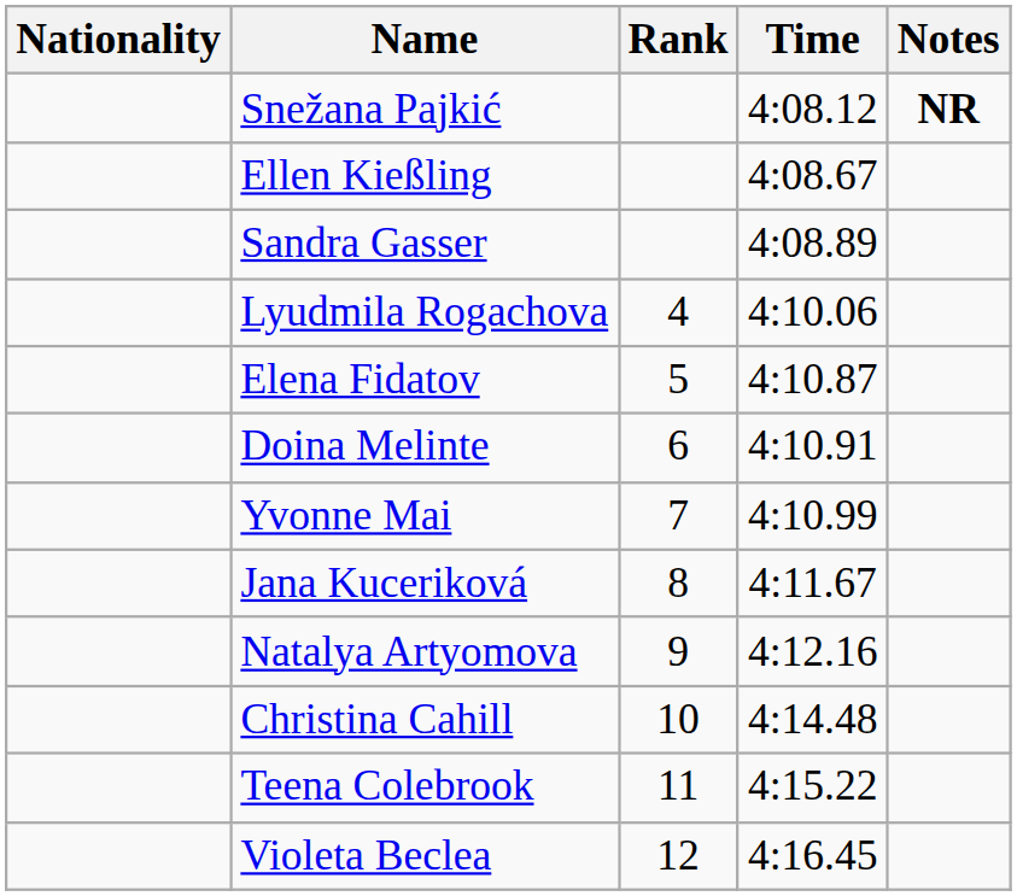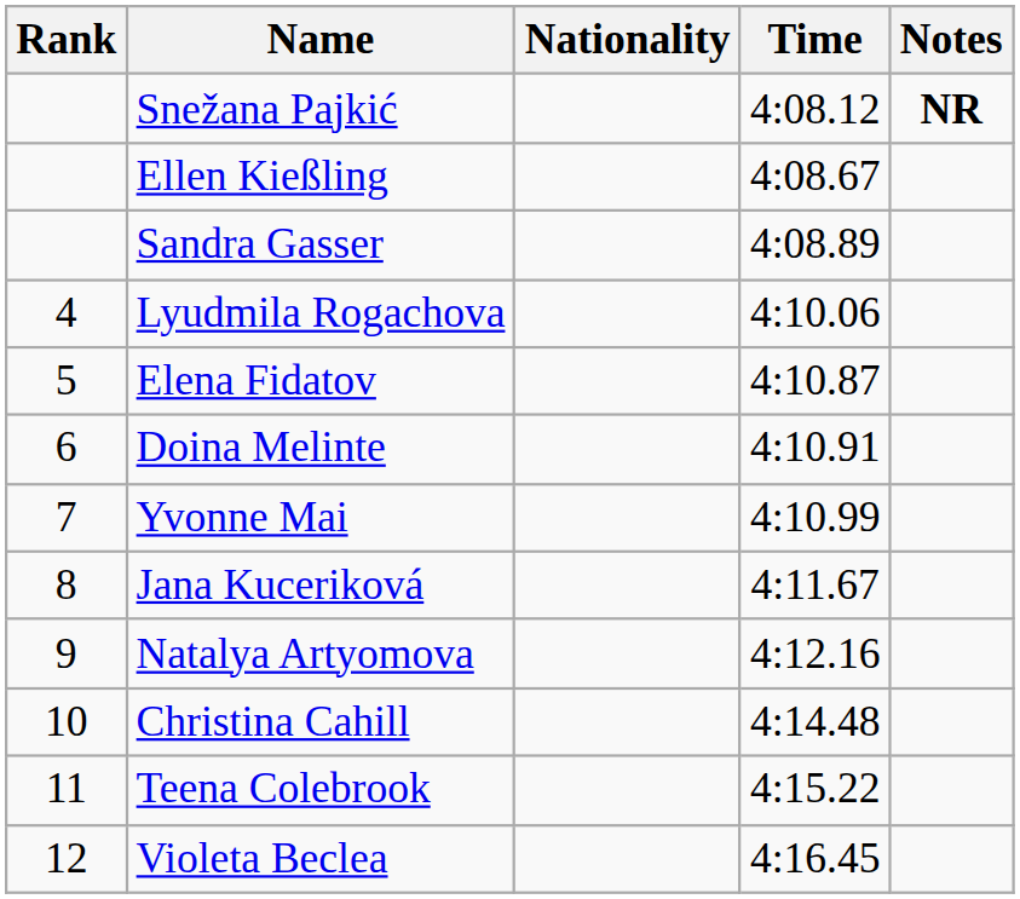columns swapped: Rank <-> Nationality
